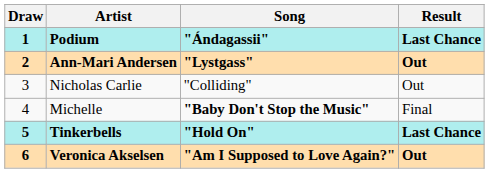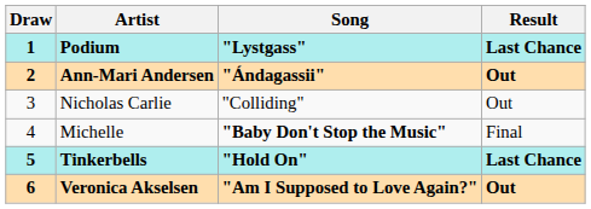Podium | Song: "Ándagassii" -> "Lystgass"
Ann-Mari Andersen | Song: "Lystgass" -> "Ándagassii"
